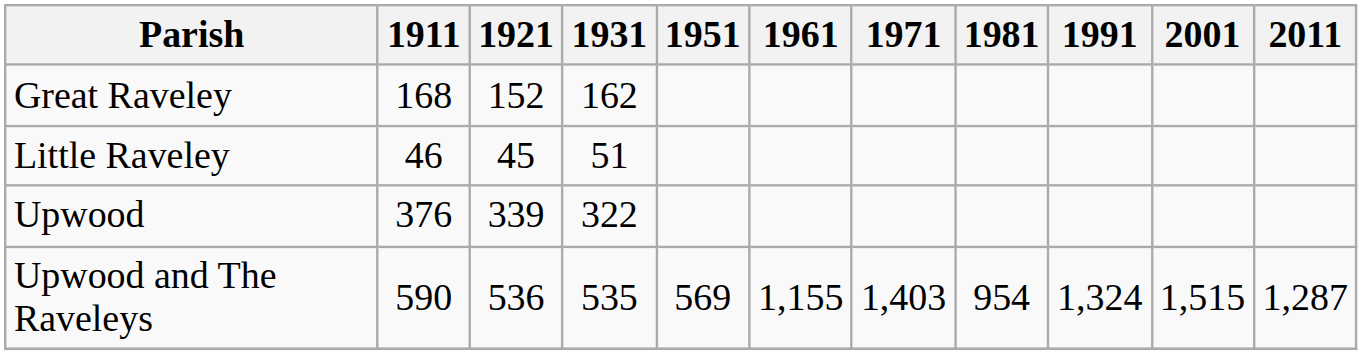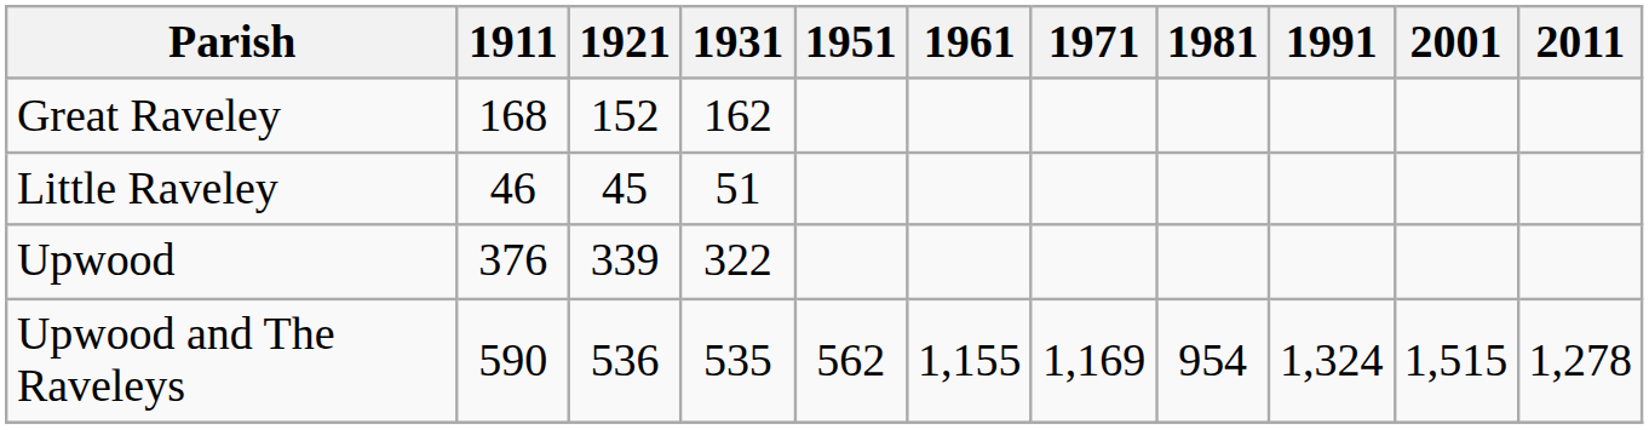Upwood and The Raveleys | 1951: 569 -> 562
Upwood and The Raveleys | 1971: 1,403 -> 1,169
Upwood and The Raveleys | 2011: 1,287 -> 1,278
